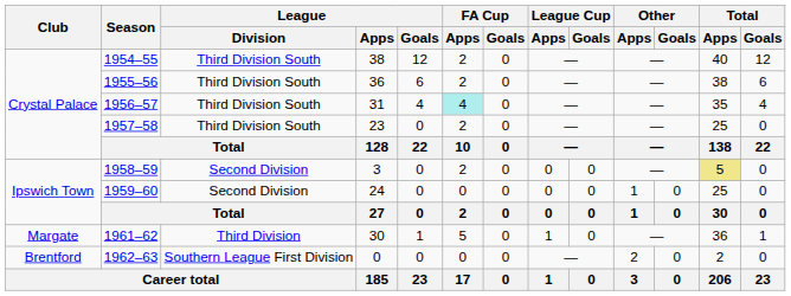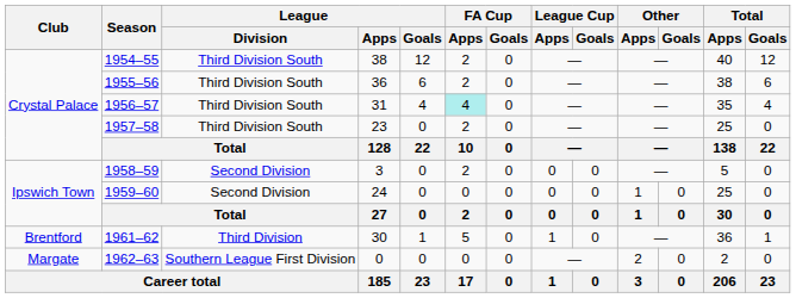1958–59 | Total / Apps: khaki background -> no background
1961–62 | Club: Margate -> Brentford
1962–63 | Club: Brentford -> Margate
